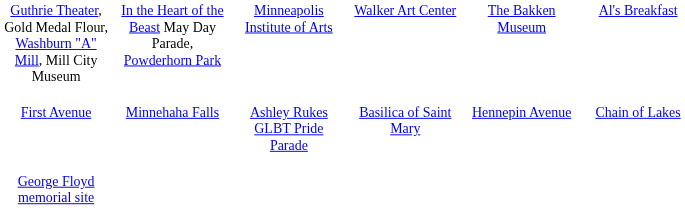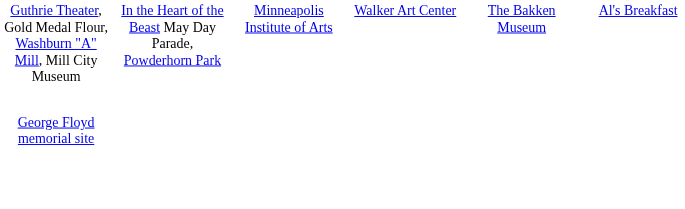- row: First Avenue | Minnehaha Falls | Ashley Rukes GLBT Pride Parade | Basilica of Saint Mary | Hennepin Avenue | Chain of Lakes
